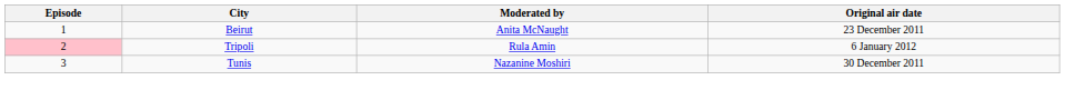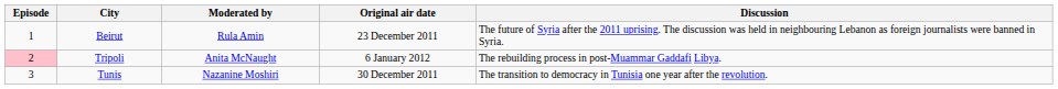+ column: Discussion | The future of Syria after the 2011 uprising. The discussion was held in neighbouring Lebanon as foreign journalists were banned in Syria. | The rebuilding process in post-Muammar Gaddafi Libya. | The transition to democracy in Tunisia one year after the revolution.
Beirut | Moderated by: Anita McNaught -> Rula Amin
Tripoli | Moderated by: Rula Amin -> Anita McNaught
